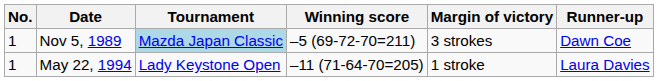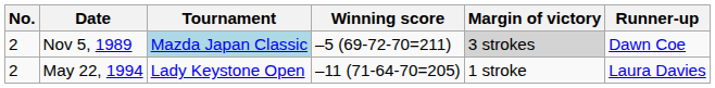Nov 5, 1989 | No.: 1 -> 2
Nov 5, 1989 | Margin of victory: no background -> lightgrey background
May 22, 1994 | No.: 1 -> 2
